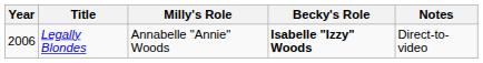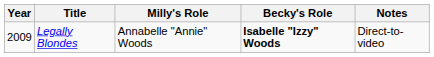Legally Blondes | Year: 2006 -> 2009
